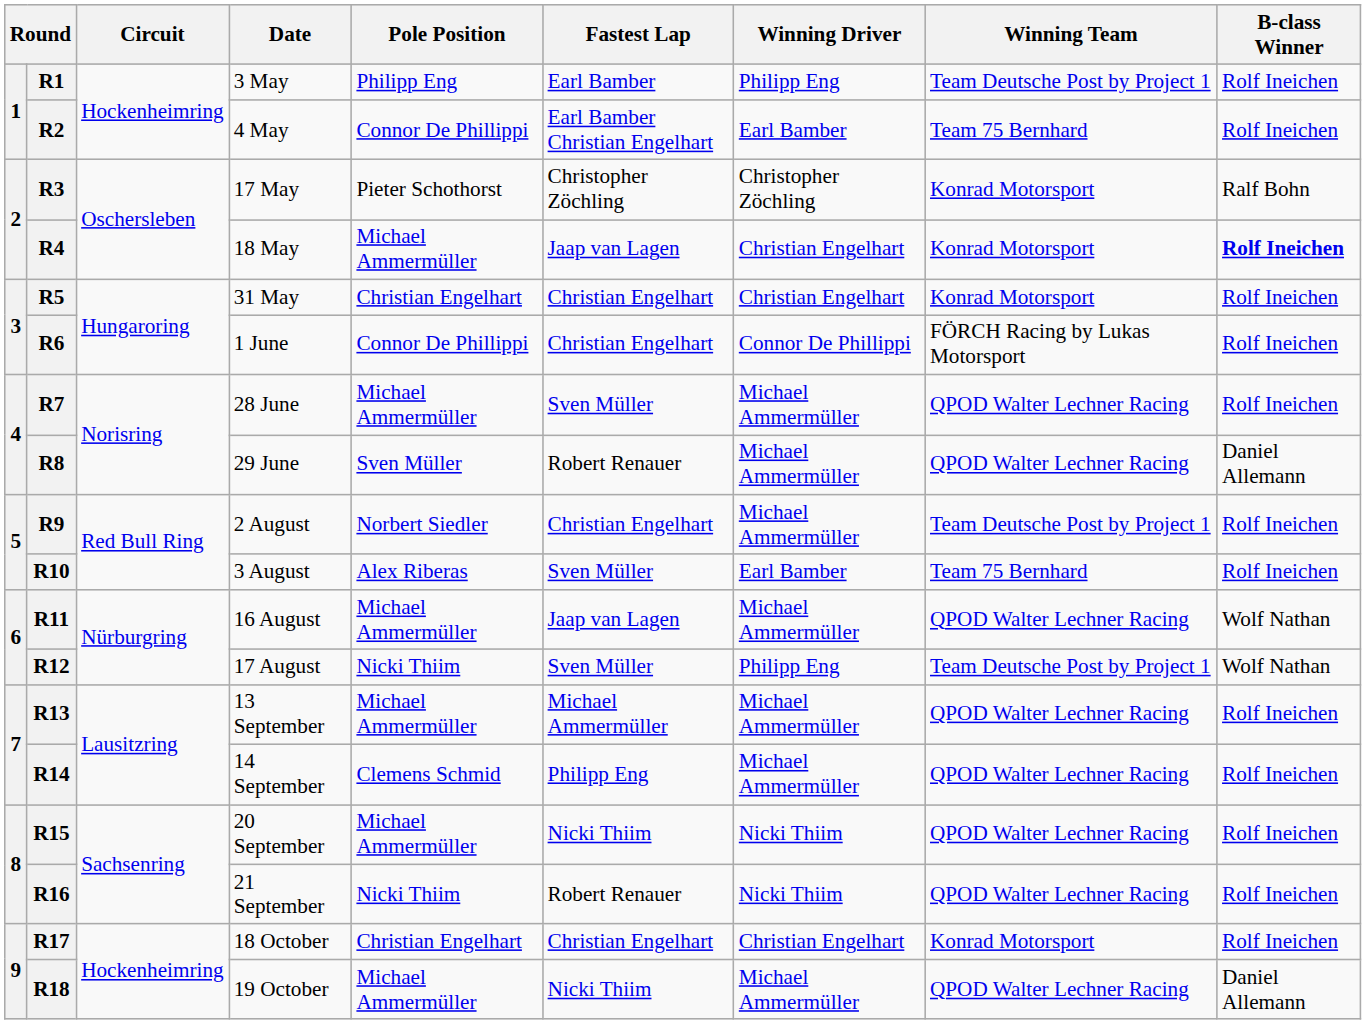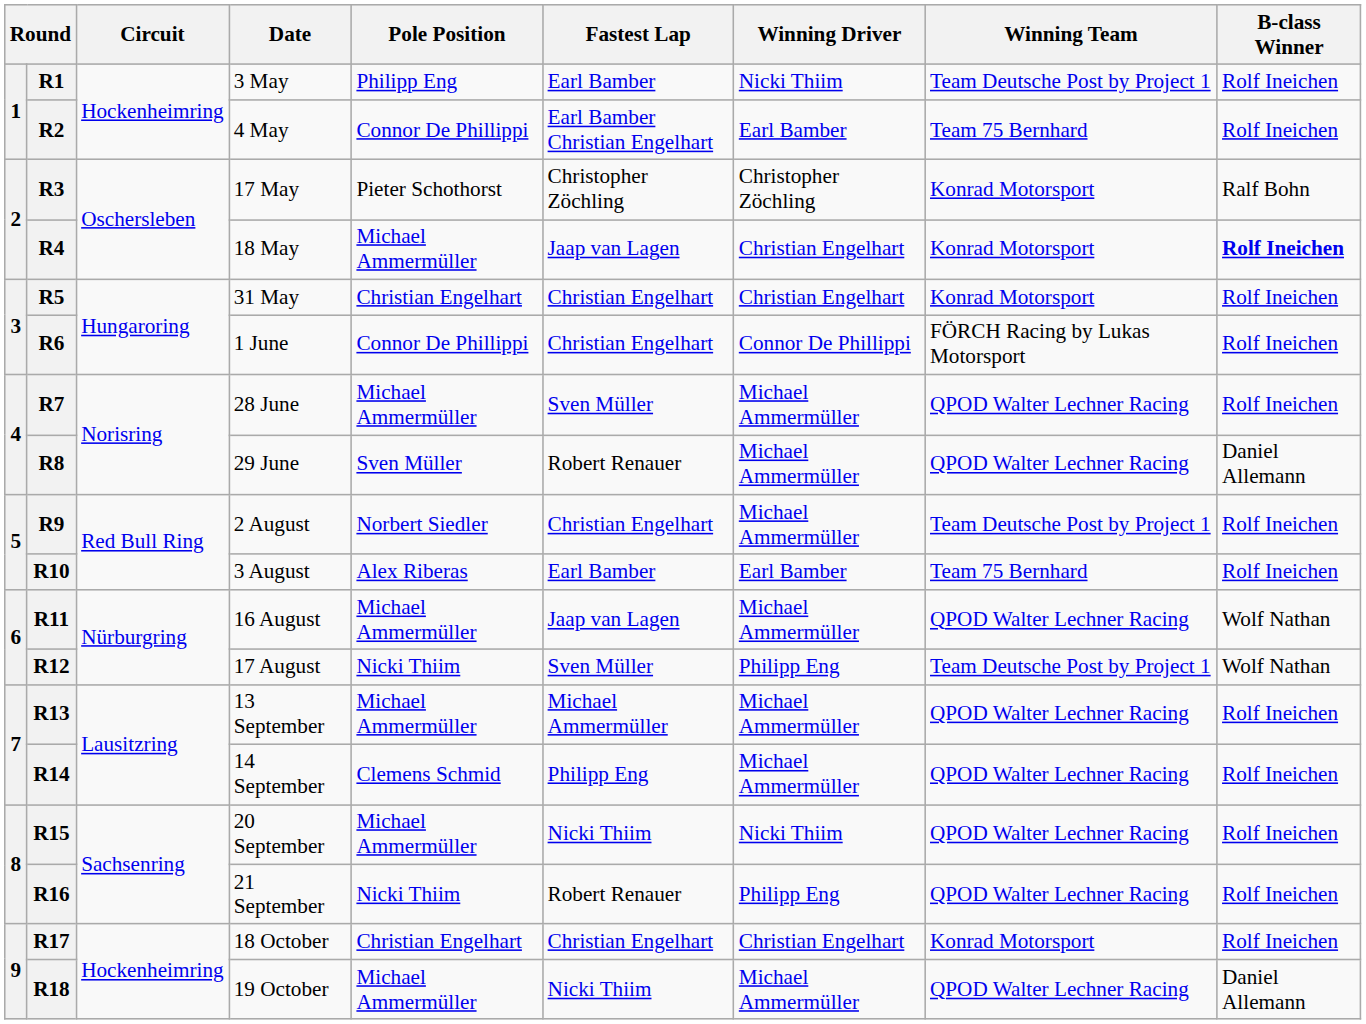R1 | Winning Driver: Philipp Eng -> Nicki Thiim
R10 | Fastest Lap: Sven Müller -> Earl Bamber
R16 | Winning Driver: Nicki Thiim -> Philipp Eng
